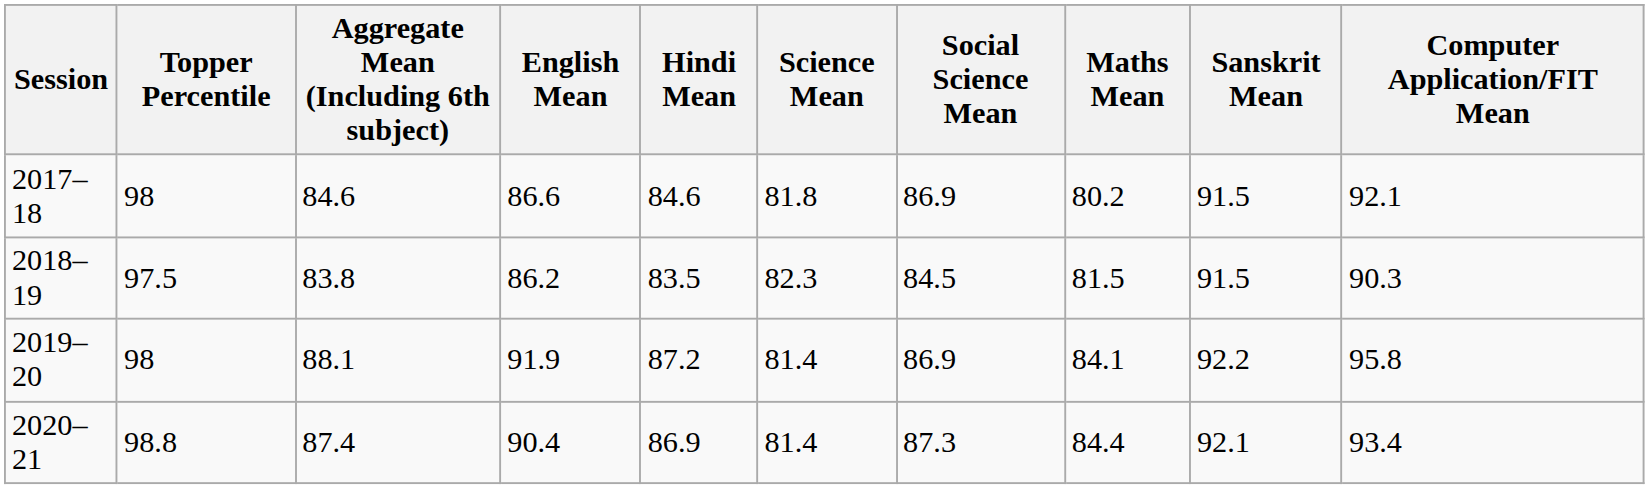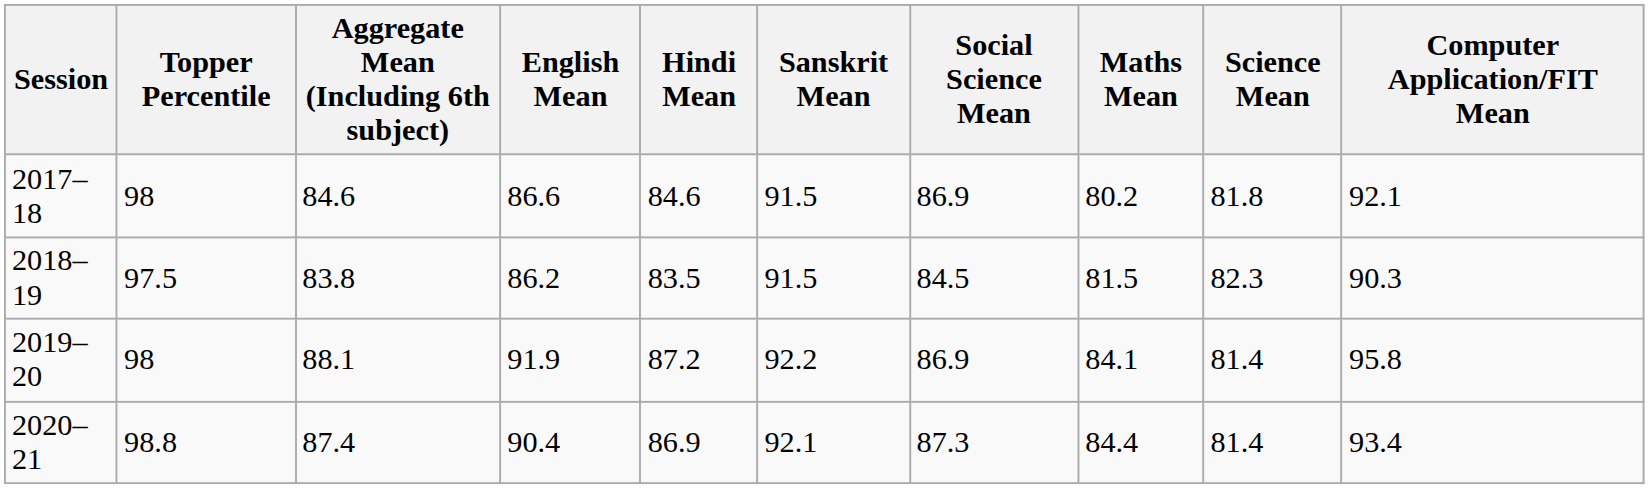columns swapped: Science Mean <-> Sanskrit Mean
